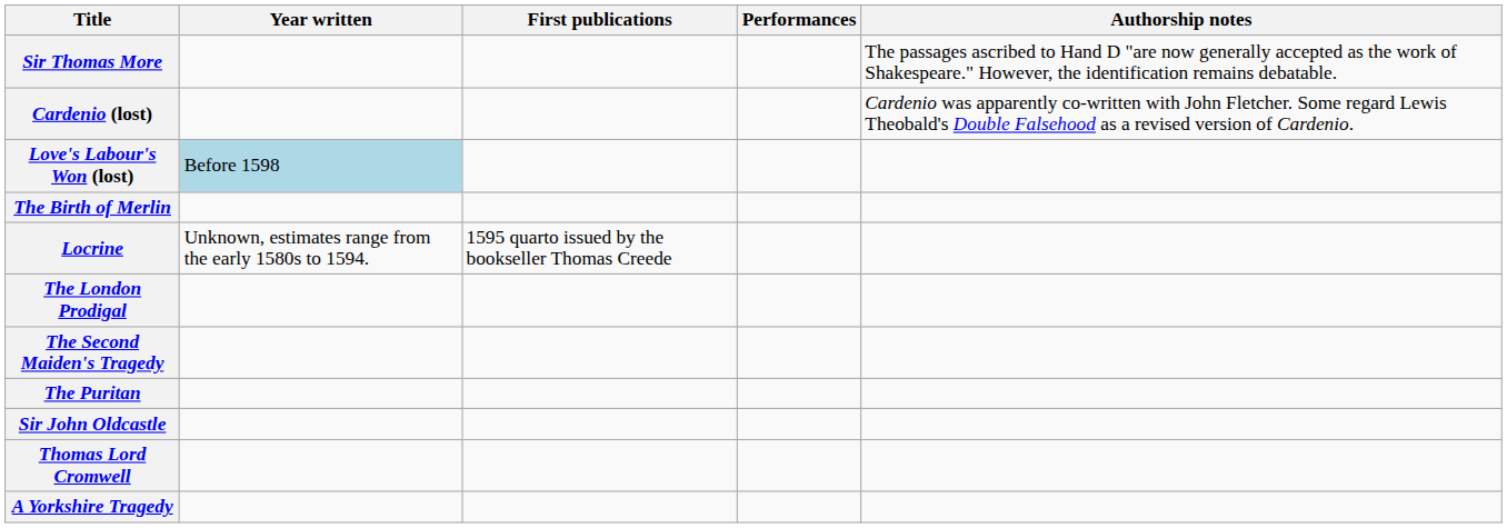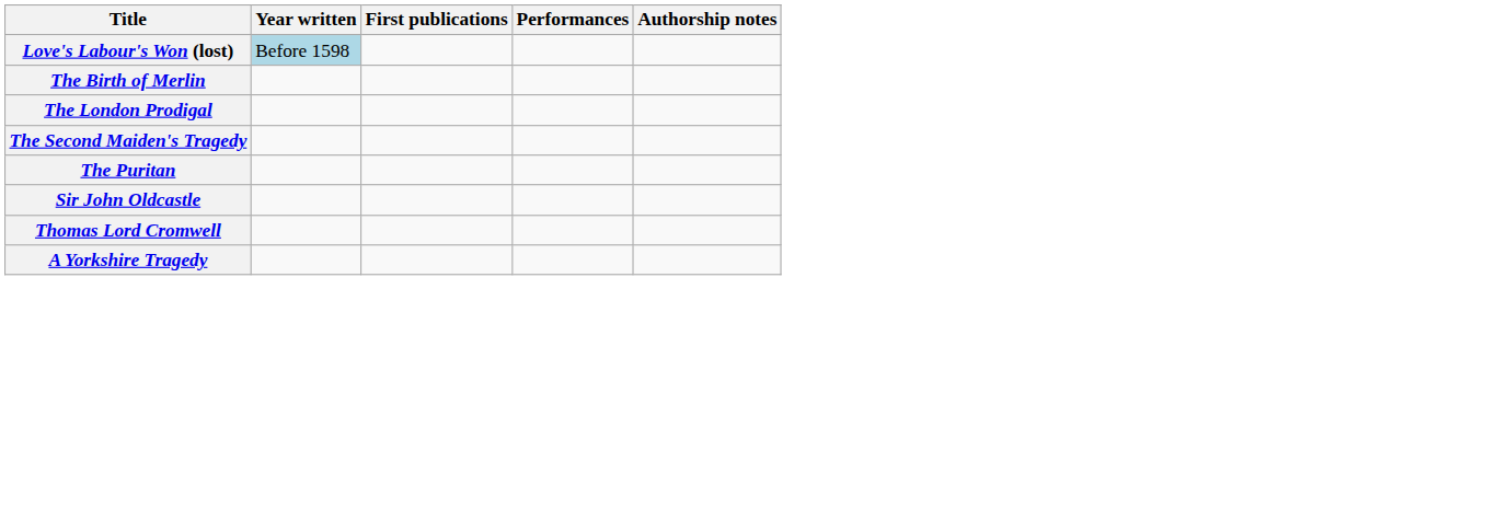- row: Sir Thomas More | The passages ascribed to Hand D "are now generally accepted as the work of Shakespeare." However, the identification remains debatable.
- row: Cardenio (lost) | Cardenio was apparently co-written with John Fletcher. Some regard Lewis Theobald's Double Falsehood as a revised version of Cardenio.
- row: Locrine | Unknown, estimates range from the early 1580s to 1594. | 1595 quarto issued by the bookseller Thomas Creede
